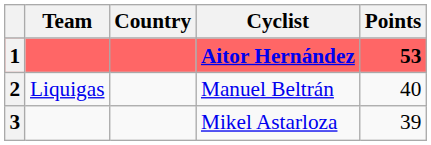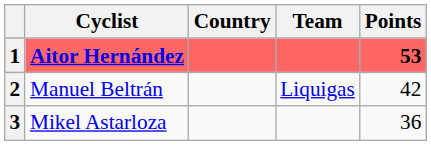columns swapped: Cyclist <-> Team
2 | Points: 40 -> 42
3 | Points: 39 -> 36
